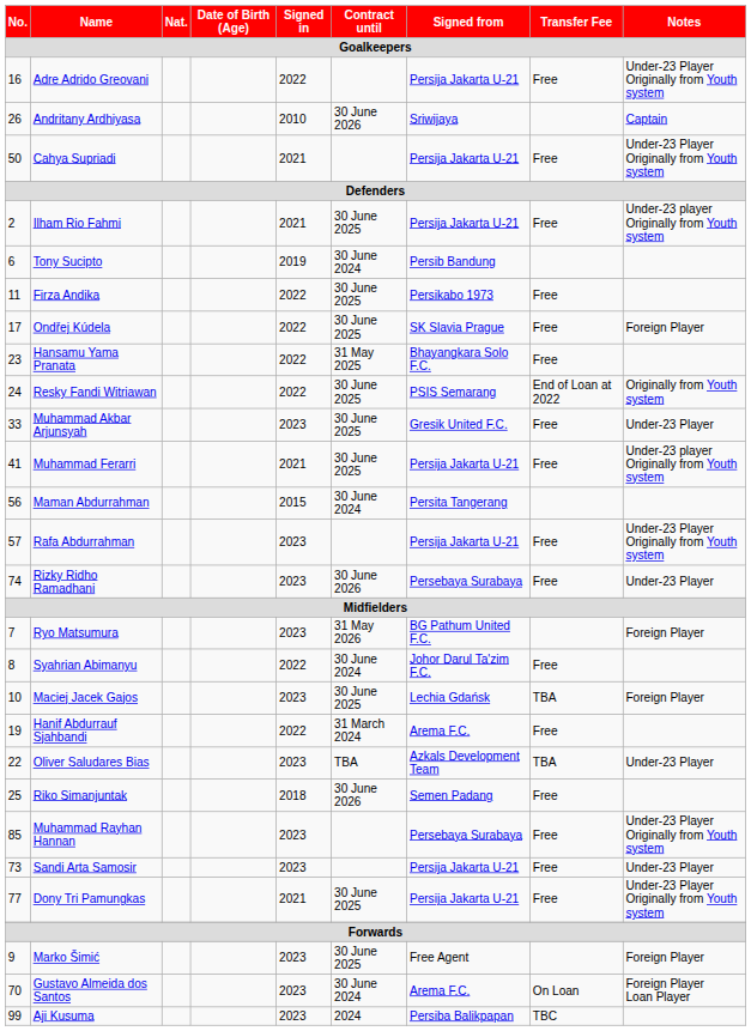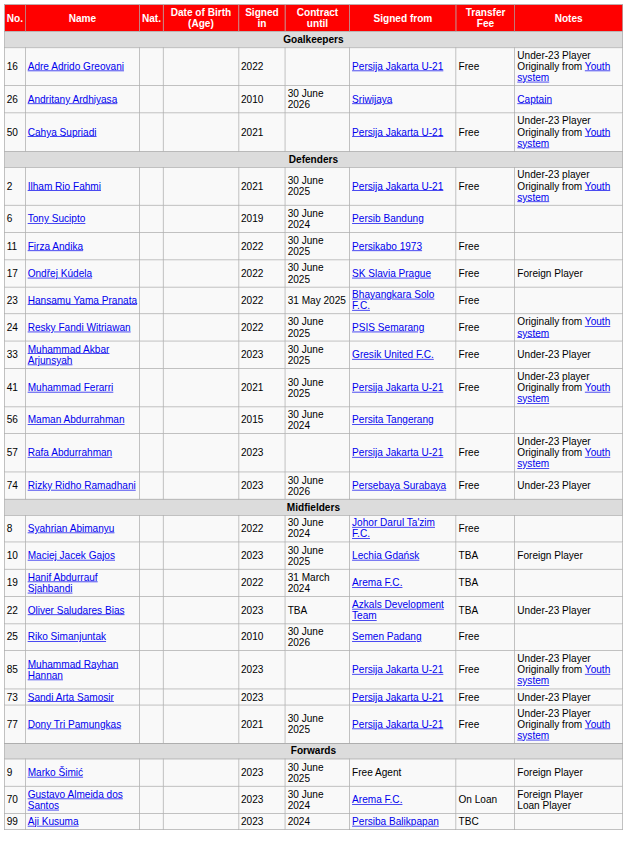Resky Fandi Witriawan | Transfer Fee: End of Loan at 2022 -> Free
- row: 7 | Ryo Matsumura | 2023 | 31 May 2026 | BG Pathum United F.C. | Foreign Player
Hanif Abdurrauf Sjahbandi | Transfer Fee: Free -> TBA
Riko Simanjuntak | Signed in: 2018 -> 2010
Muhammad Rayhan Hannan | Signed from: Persebaya Surabaya -> Persija Jakarta U-21
